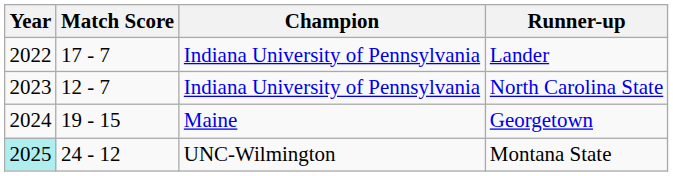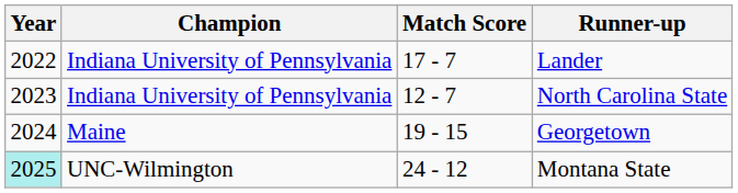columns swapped: Champion <-> Match Score
